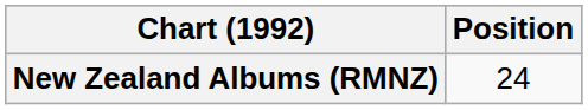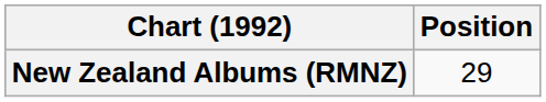New Zealand Albums (RMNZ) | Position: 24 -> 29
